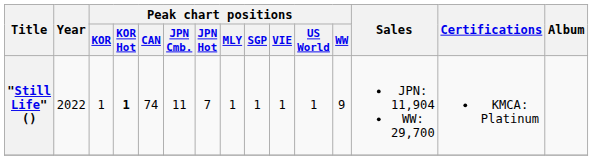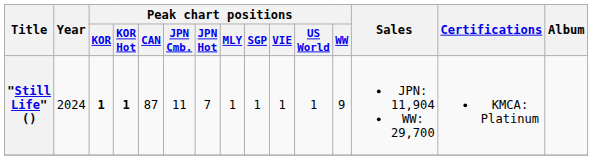"Still Life" () | Year: 2022 -> 2024
"Still Life" () | Peak chart positions / KOR: normal -> bold
"Still Life" () | Peak chart positions / CAN: 74 -> 87
